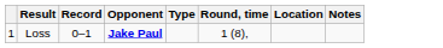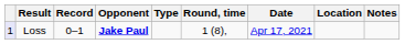+ column: Date | Apr 17, 2021
Loss | column 1: no background -> lavender background
